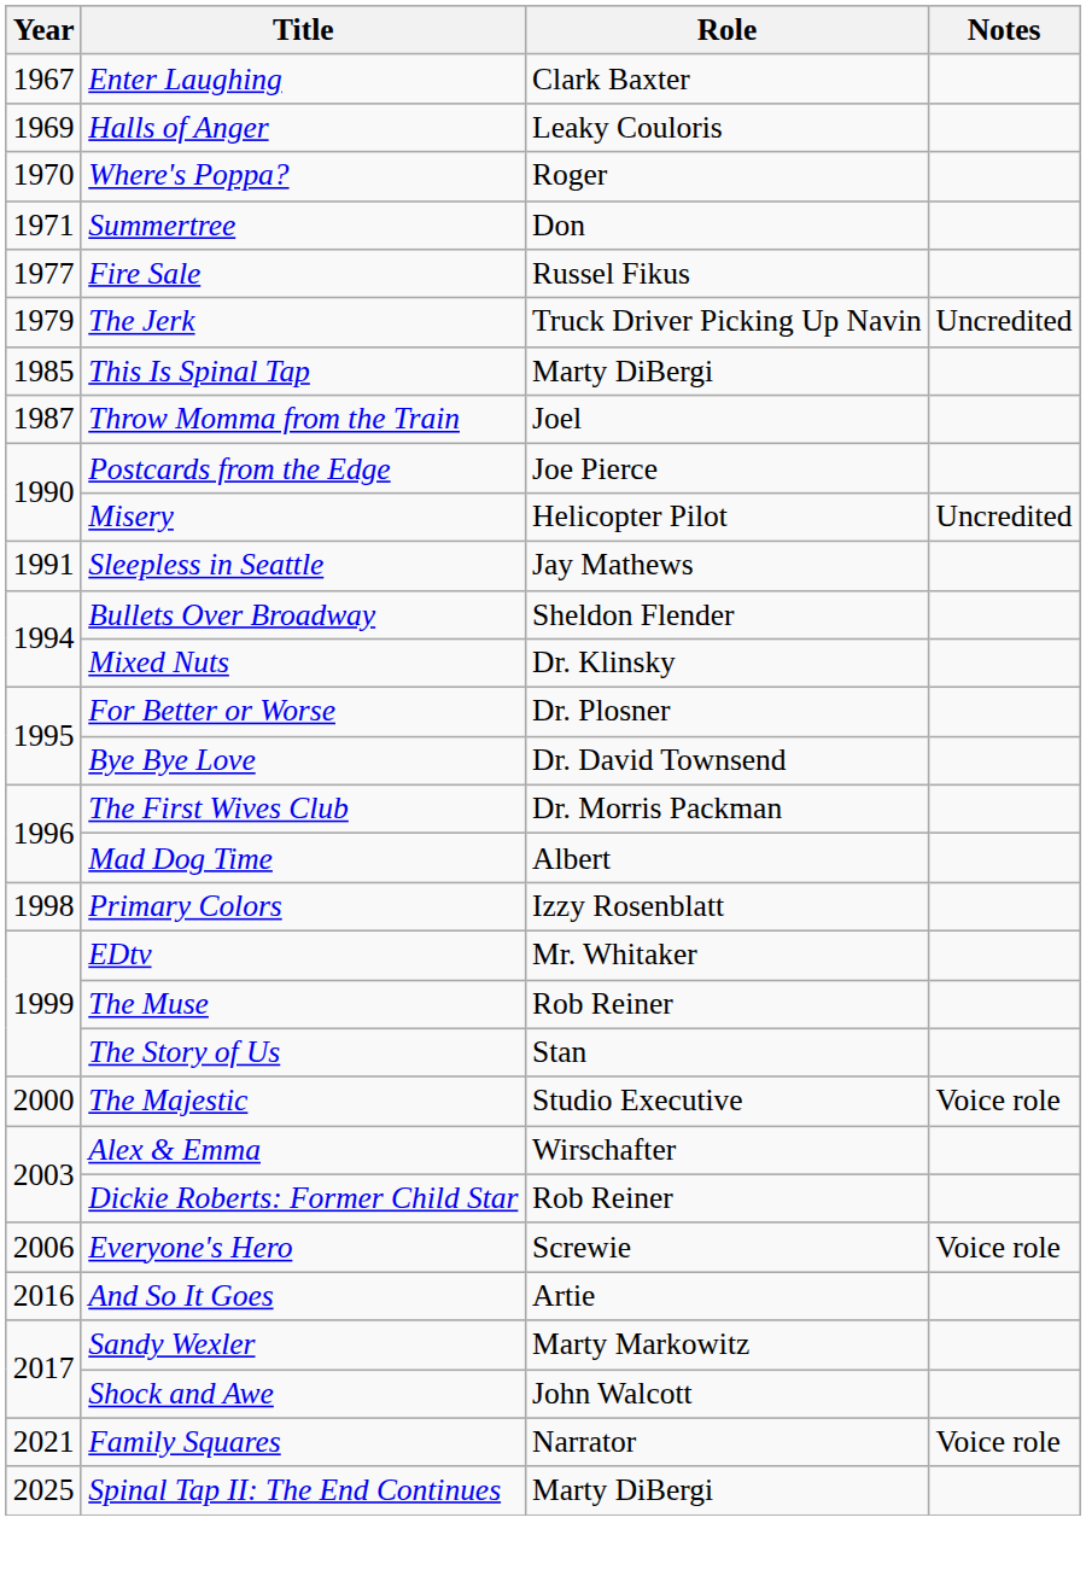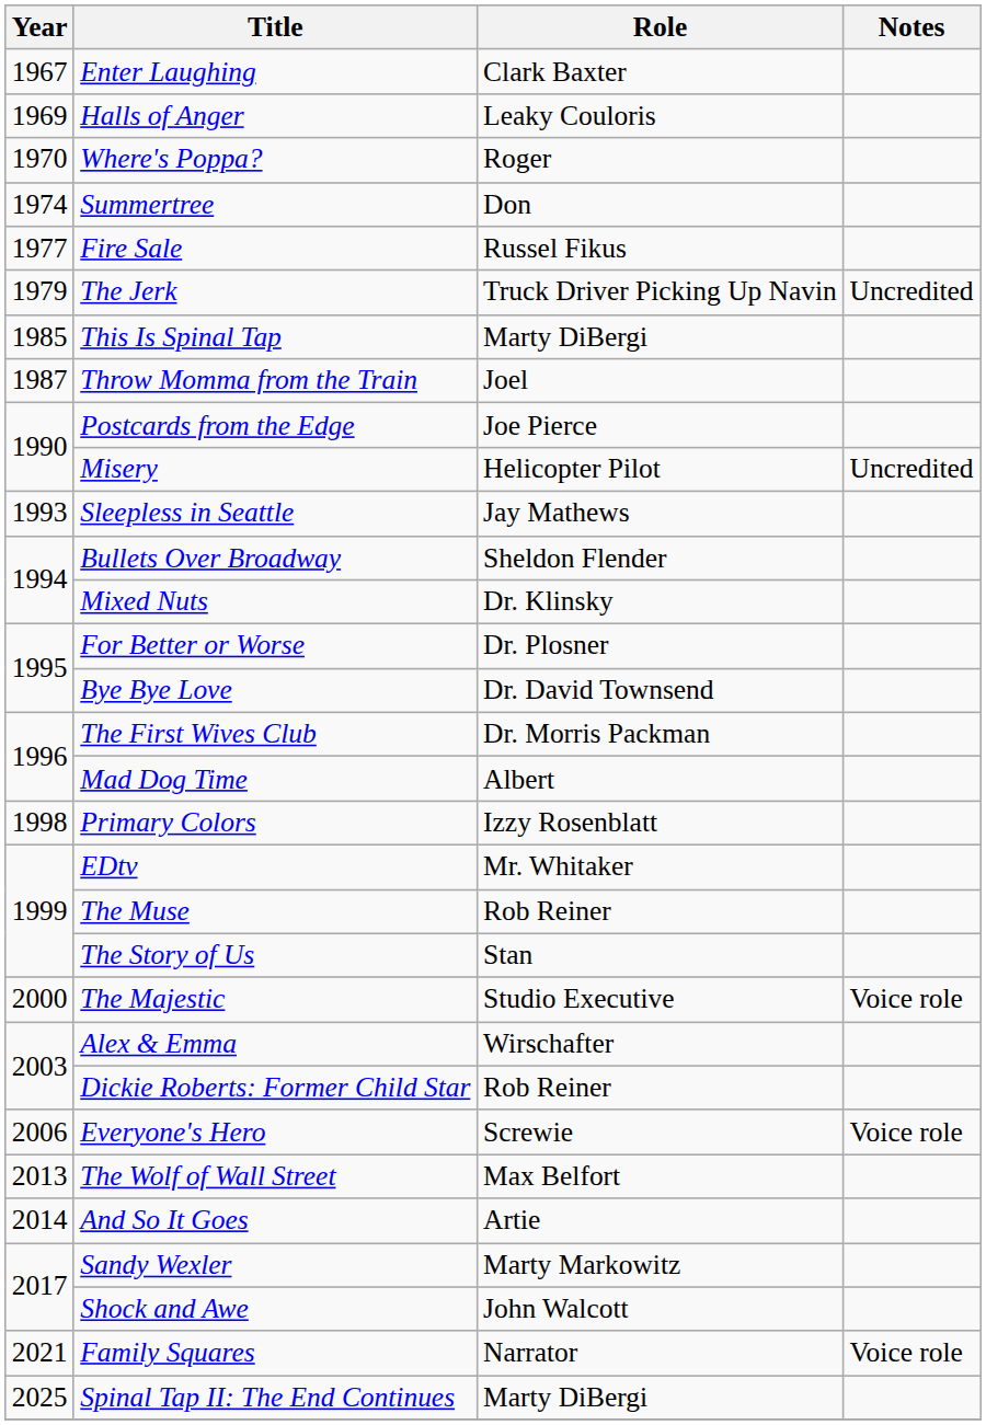Summertree | Year: 1971 -> 1974
Sleepless in Seattle | Year: 1991 -> 1993
+ row: 2013 | The Wolf of Wall Street | Max Belfort
And So It Goes | Year: 2016 -> 2014
